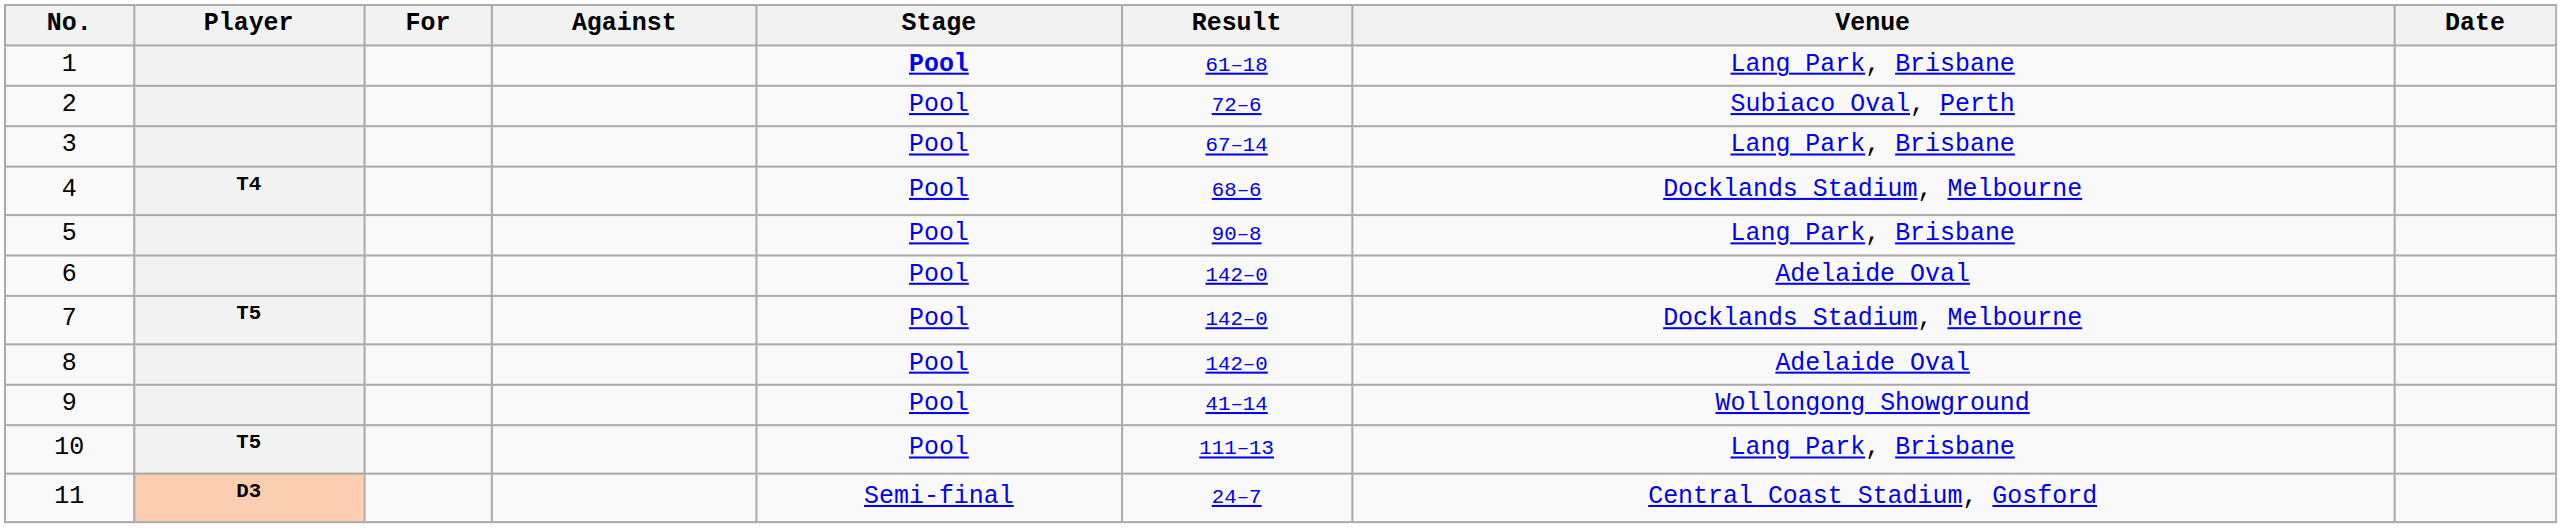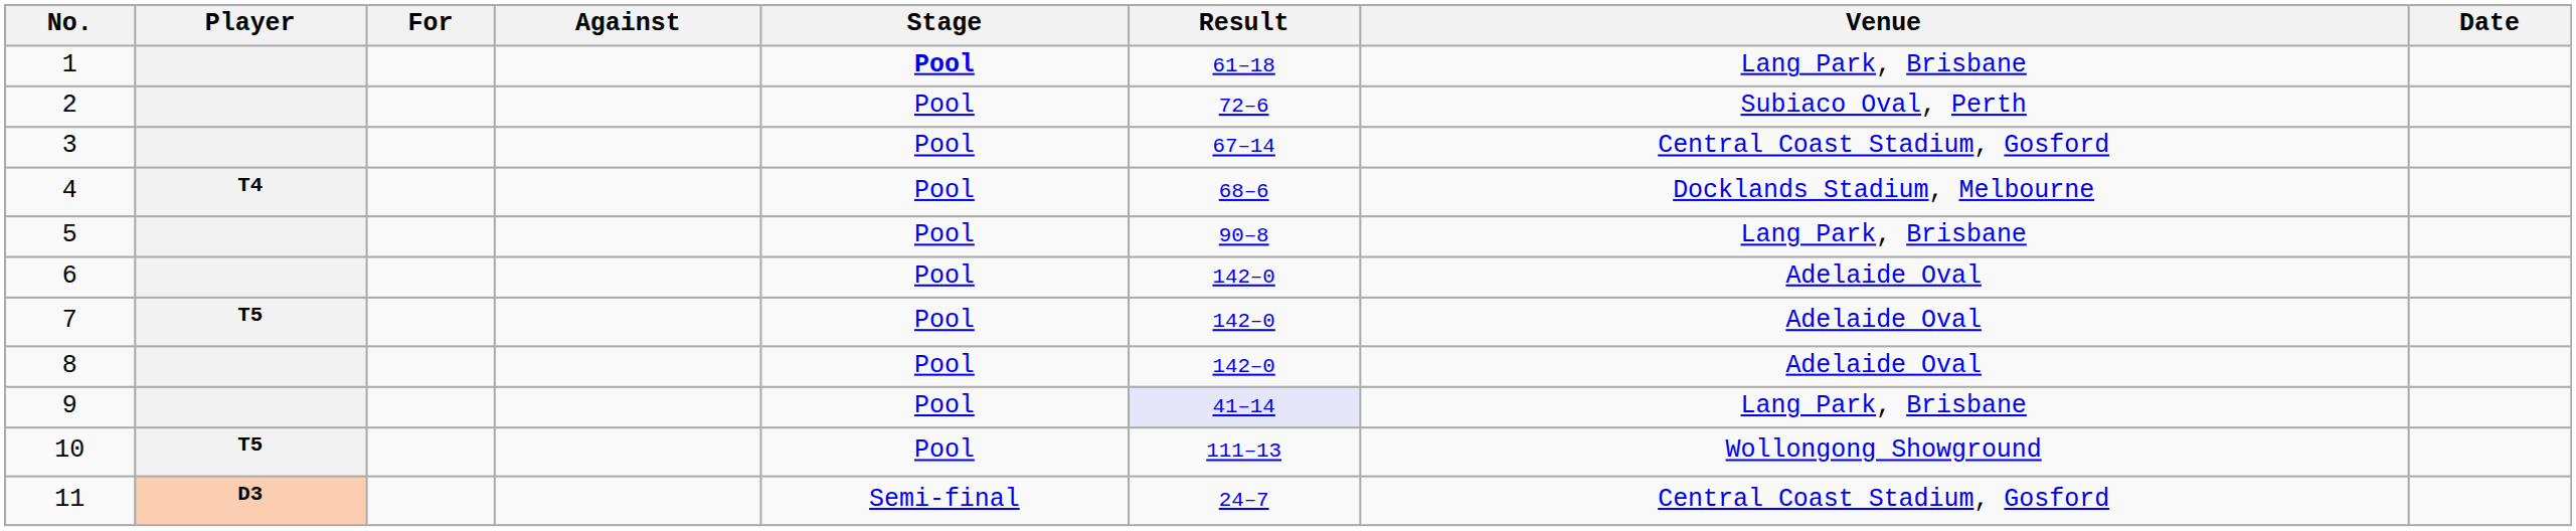3 | Venue: Lang Park, Brisbane -> Central Coast Stadium, Gosford
7 | Venue: Docklands Stadium, Melbourne -> Adelaide Oval
9 | Result: no background -> lavender background
9 | Venue: Wollongong Showground -> Lang Park, Brisbane
10 | Venue: Lang Park, Brisbane -> Wollongong Showground
